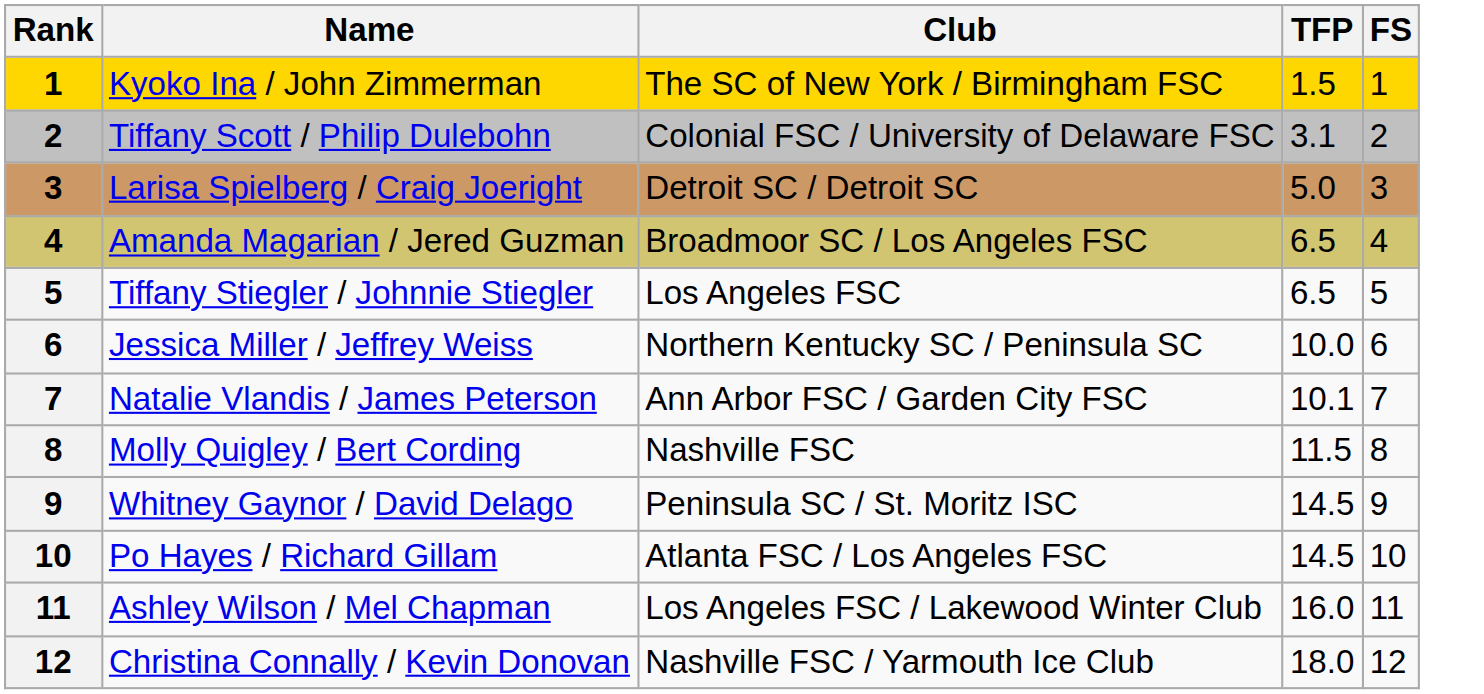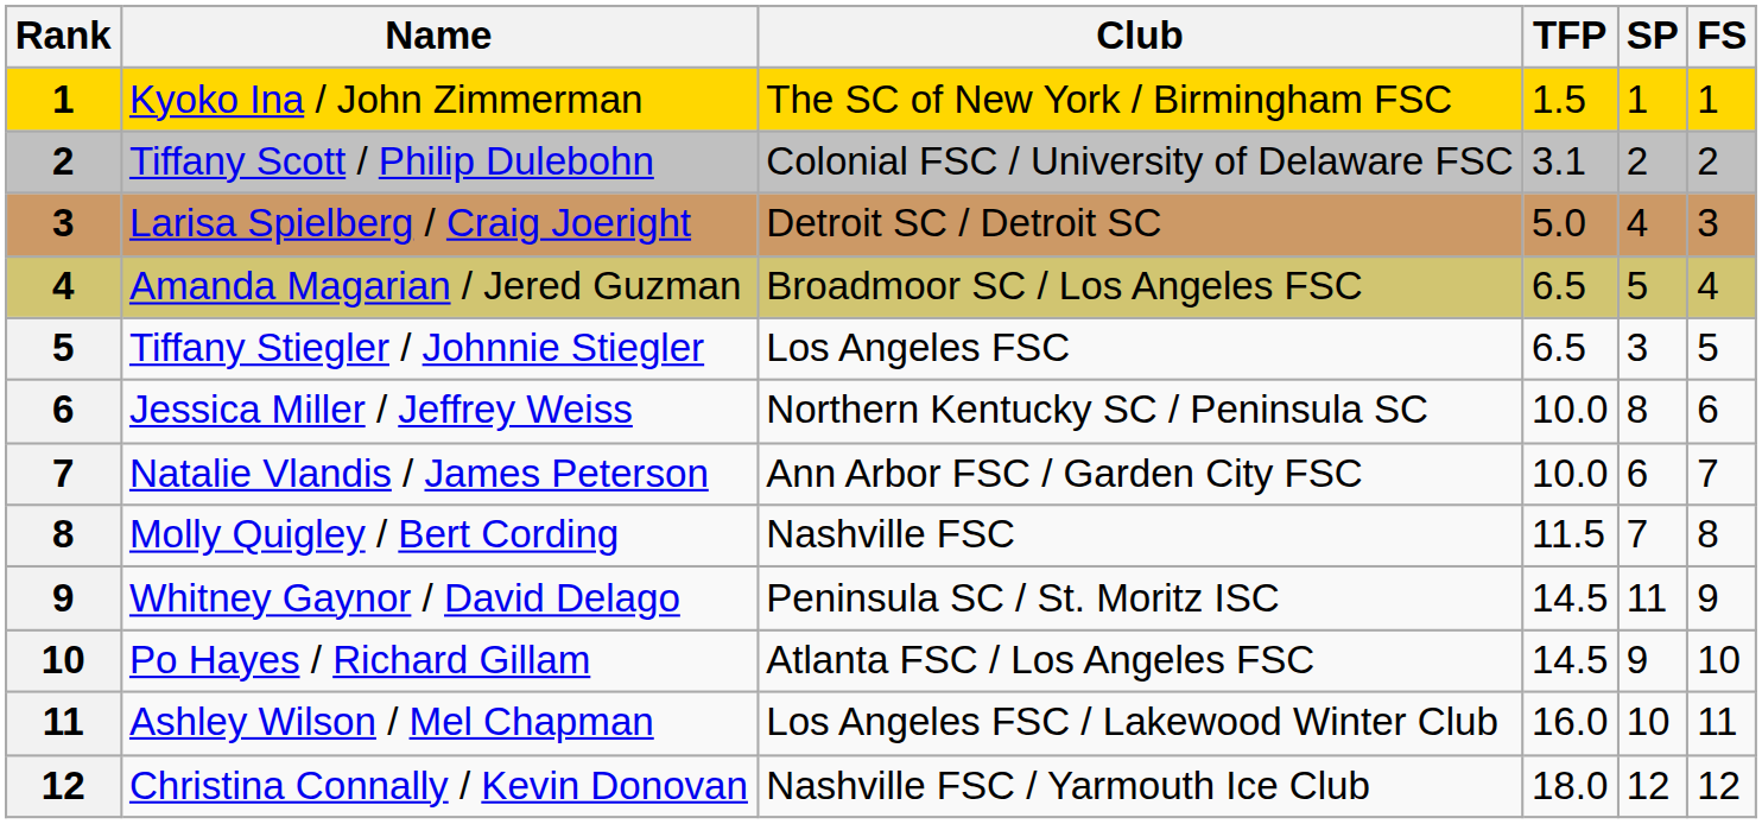+ column: SP | 1 | 2 | 4 | 5 | 3 | 8 | 6 | 7 | 11 | 9 | 10 | 12
Natalie Vlandis / James Peterson | TFP: 10.1 -> 10.0
